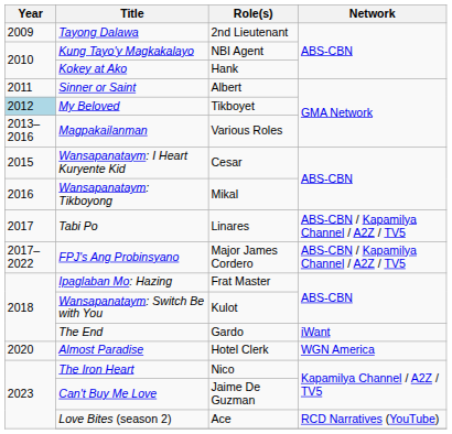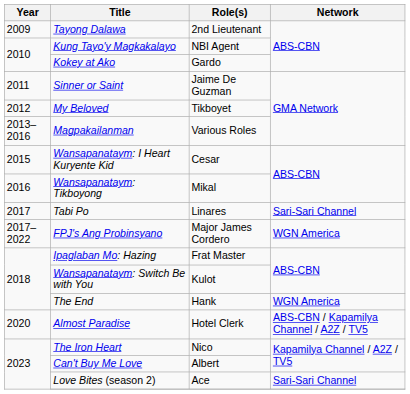Kokey at Ako | Role(s): Hank -> Gardo
Sinner or Saint | Role(s): Albert -> Jaime De Guzman
My Beloved | Year: lightblue background -> no background
Tabi Po | Network: ABS-CBN / Kapamilya Channel / A2Z / TV5 -> Sari-Sari Channel
FPJ's Ang Probinsyano | Network: ABS-CBN / Kapamilya Channel / A2Z / TV5 -> WGN America
The End | Role(s): Gardo -> Hank
The End | Network: iWant -> WGN America
Almost Paradise | Network: WGN America -> ABS-CBN / Kapamilya Channel / A2Z / TV5
Can't Buy Me Love | Role(s): Jaime De Guzman -> Albert
Love Bites (season 2) | Network: RCD Narratives (YouTube) -> Sari-Sari Channel
